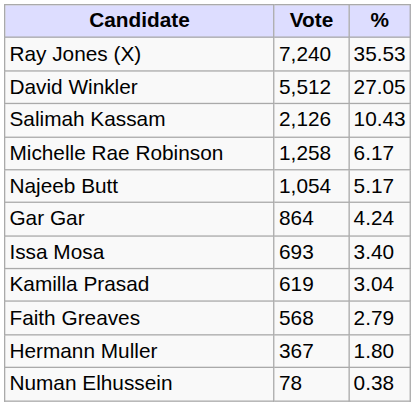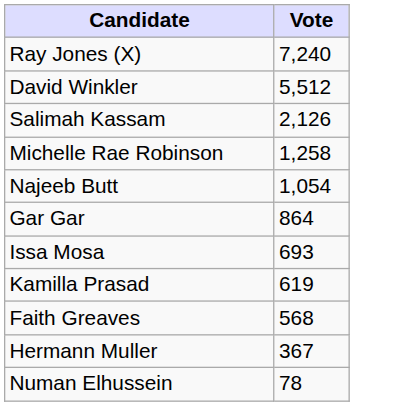- column: % | 35.53 | 27.05 | 10.43 | 6.17 | 5.17 | 4.24 | 3.40 | 3.04 | 2.79 | 1.80 | 0.38
